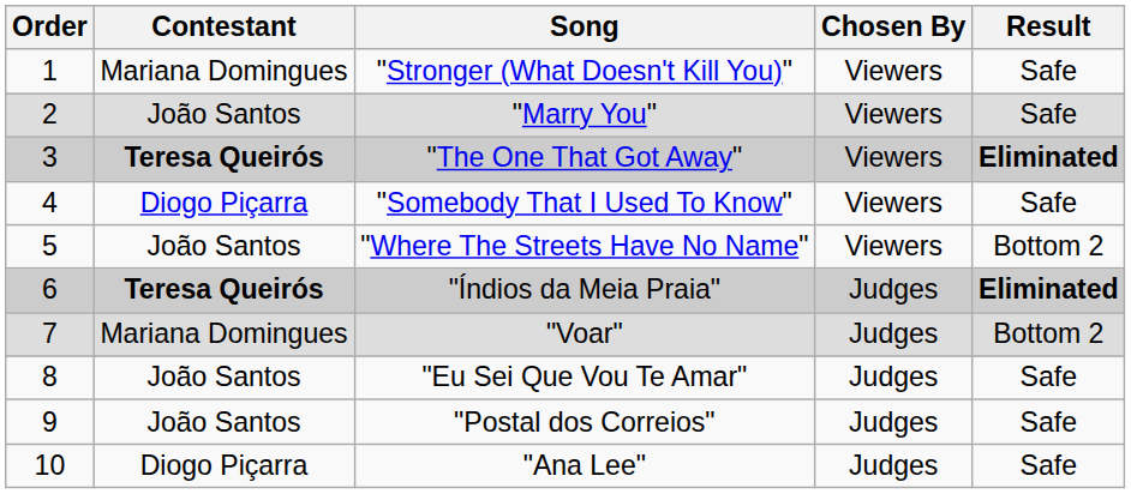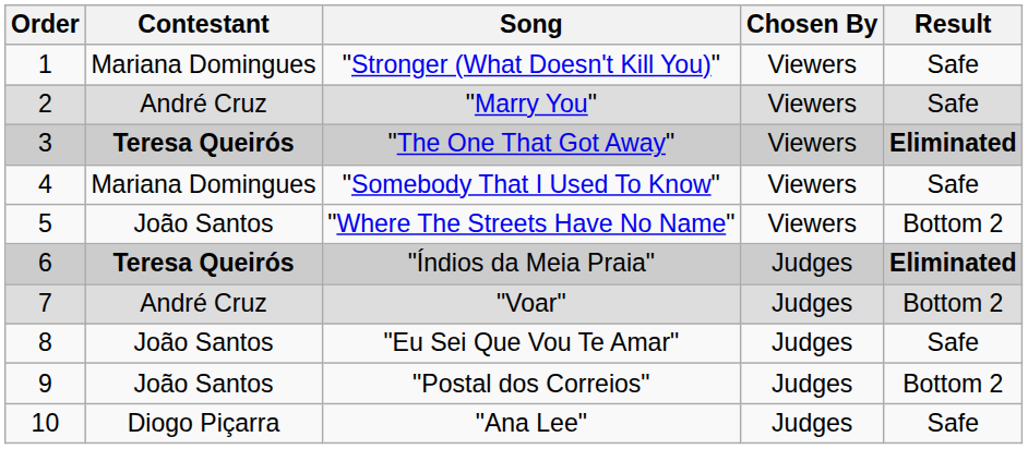"Marry You" | Contestant: João Santos -> André Cruz
"Somebody That I Used To Know" | Contestant: Diogo Piçarra -> Mariana Domingues
"Voar" | Contestant: Mariana Domingues -> André Cruz
"Postal dos Correios" | Result: Safe -> Bottom 2
